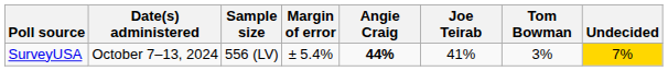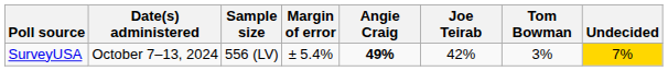SurveyUSA | Angie Craig: 44% -> 49%
SurveyUSA | Joe Teirab: 41% -> 42%
